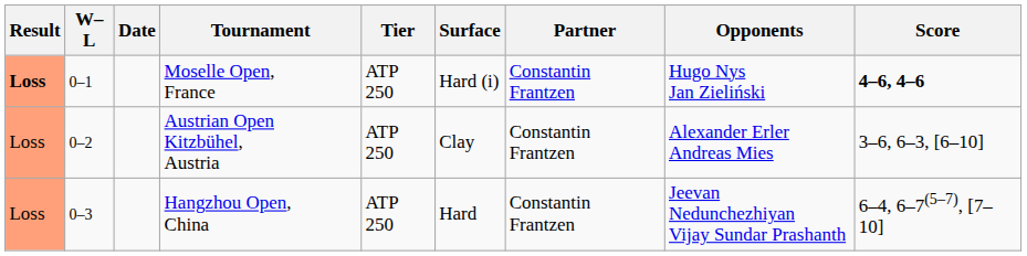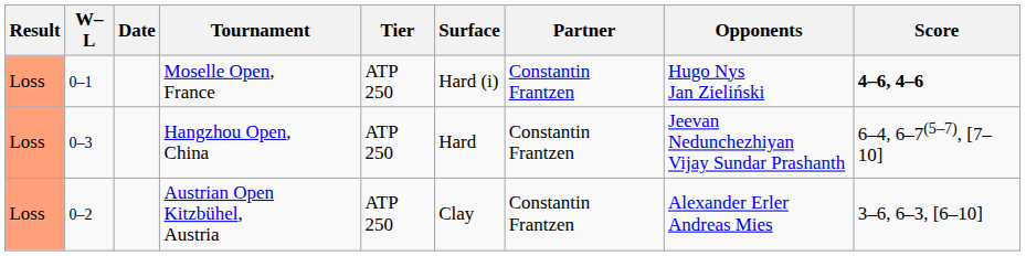Moselle Open, France | Result: bold -> normal
rows swapped: Austrian Open Kitzbühel, Austria <-> Hangzhou Open, China
